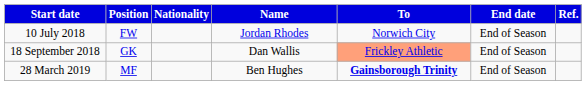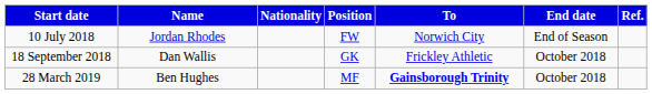columns swapped: Position <-> Name
18 September 2018 | To: lightsalmon background -> no background
18 September 2018 | End date: End of Season -> October 2018
28 March 2019 | End date: End of Season -> October 2018
